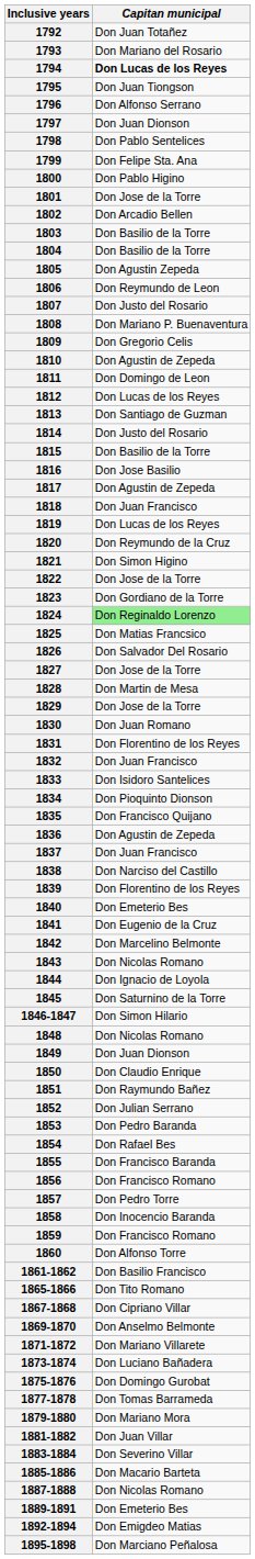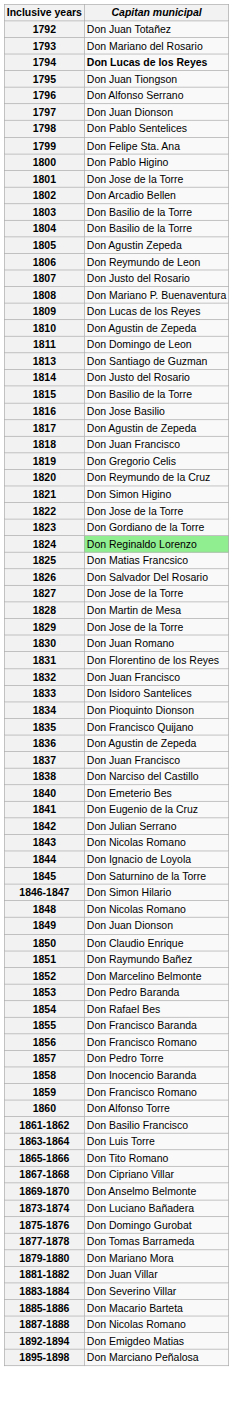1809 | Capitan municipal: Don Gregorio Celis -> Don Lucas de los Reyes
- row: 1812 | Don Lucas de los Reyes
1819 | Capitan municipal: Don Lucas de los Reyes -> Don Gregorio Celis
- row: 1839 | Don Florentino de los Reyes
1842 | Capitan municipal: Don Marcelino Belmonte -> Don Julian Serrano
1852 | Capitan municipal: Don Julian Serrano -> Don Marcelino Belmonte
+ row: 1863-1864 | Don Luis Torre
- row: 1871-1872 | Don Mariano Villarete
- row: 1889-1891 | Don Emeterio Bes
